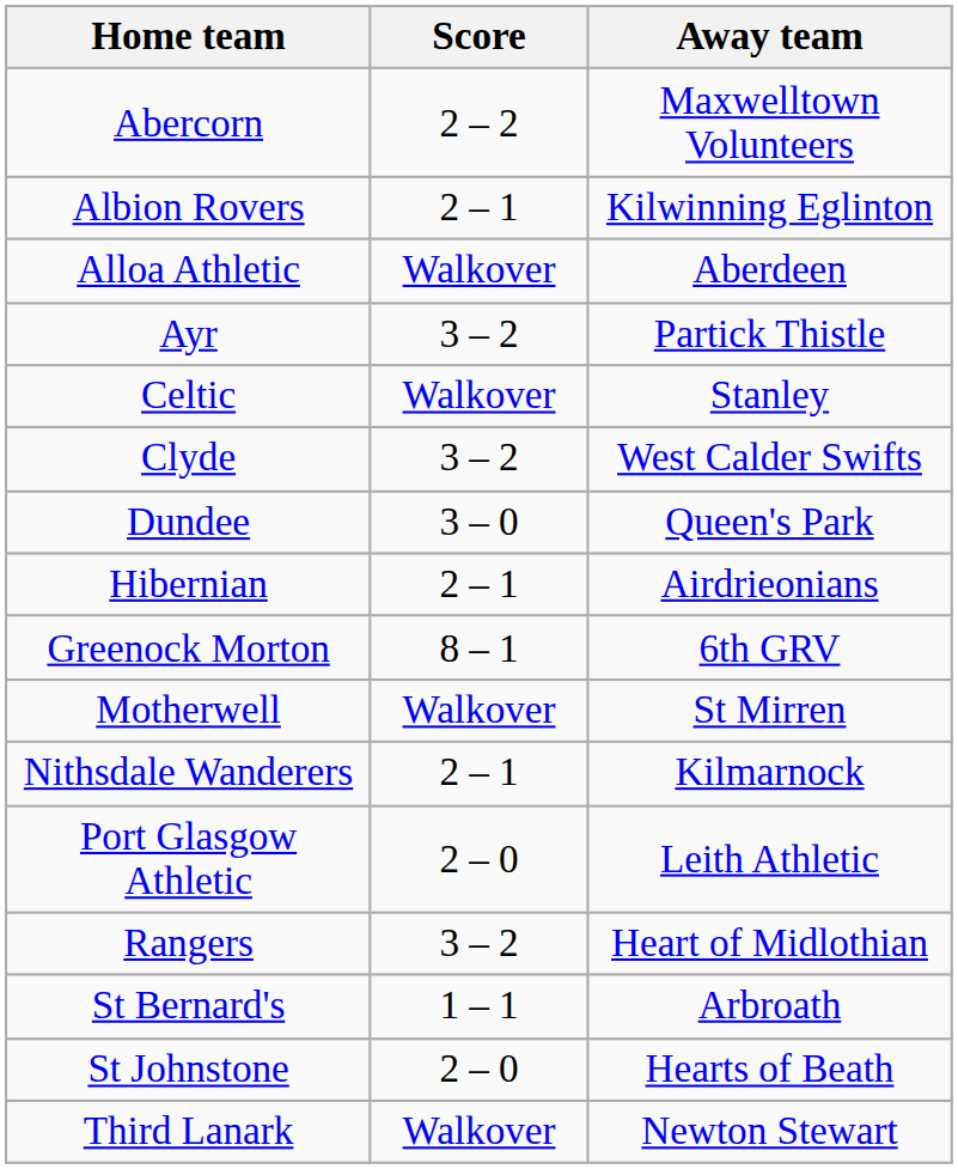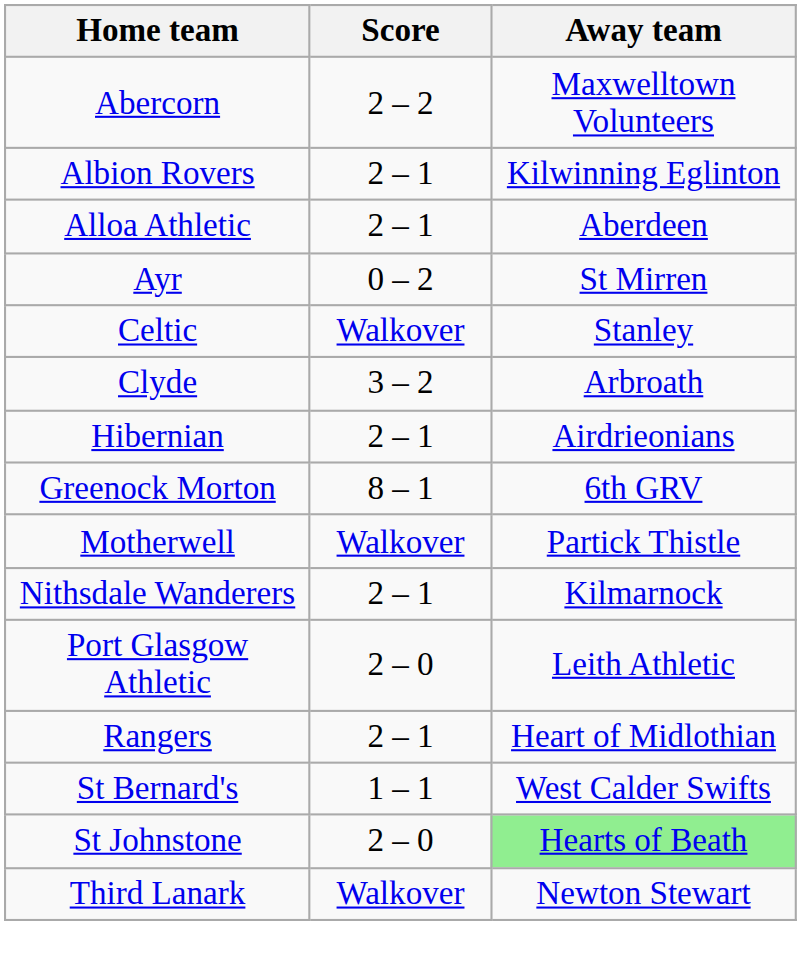Alloa Athletic | Score: Walkover -> 2 – 1
Ayr | Score: 3 – 2 -> 0 – 2
Ayr | Away team: Partick Thistle -> St Mirren
Clyde | Away team: West Calder Swifts -> Arbroath
- row: Dundee | 3 – 0 | Queen's Park
Motherwell | Away team: St Mirren -> Partick Thistle
Rangers | Score: 3 – 2 -> 2 – 1
St Bernard's | Away team: Arbroath -> West Calder Swifts
St Johnstone | Away team: no background -> lightgreen background
